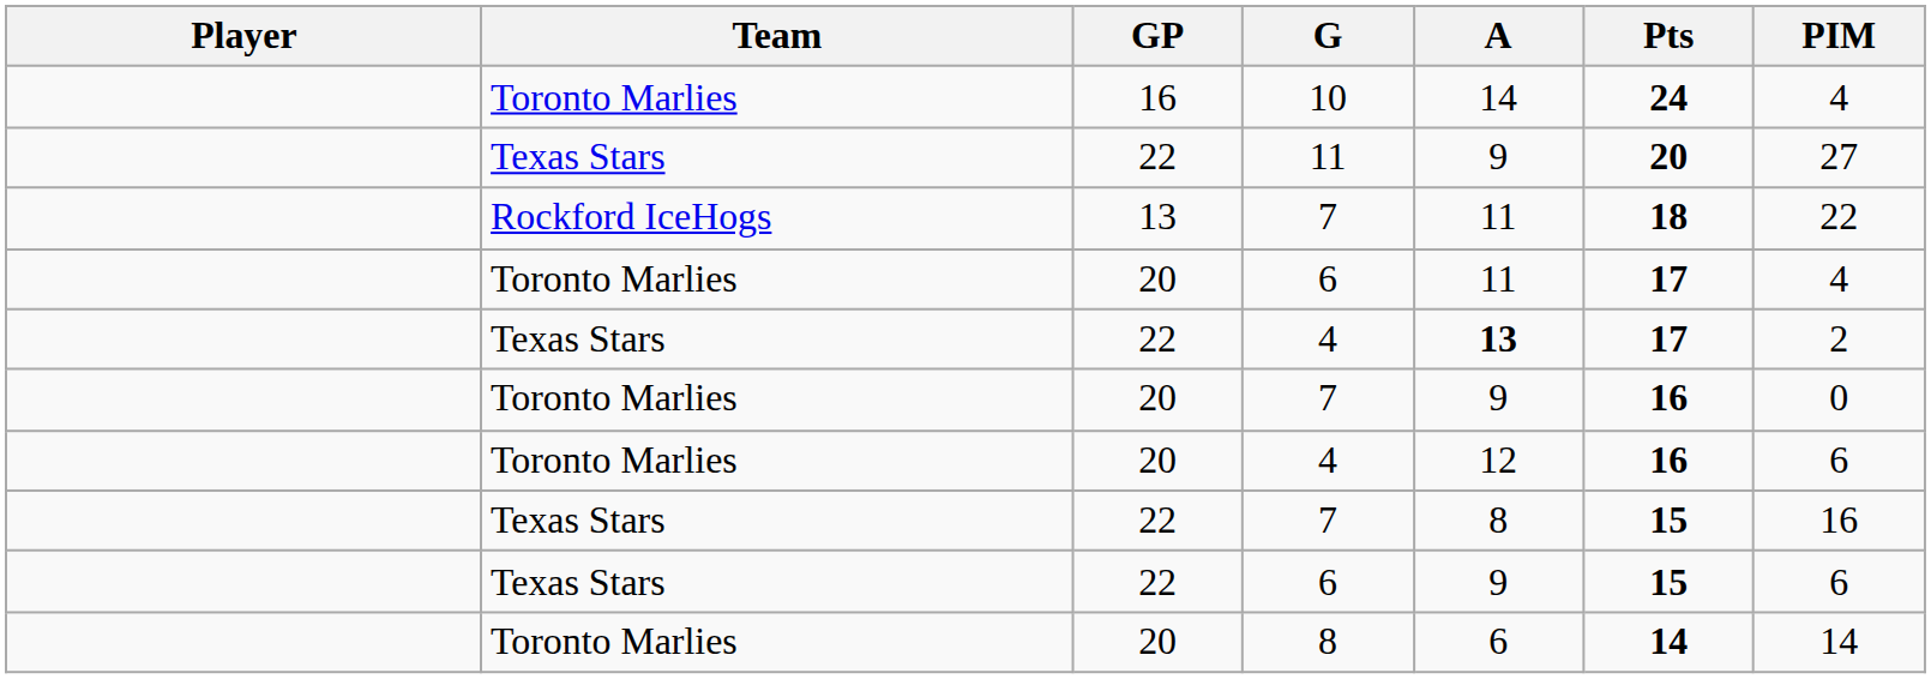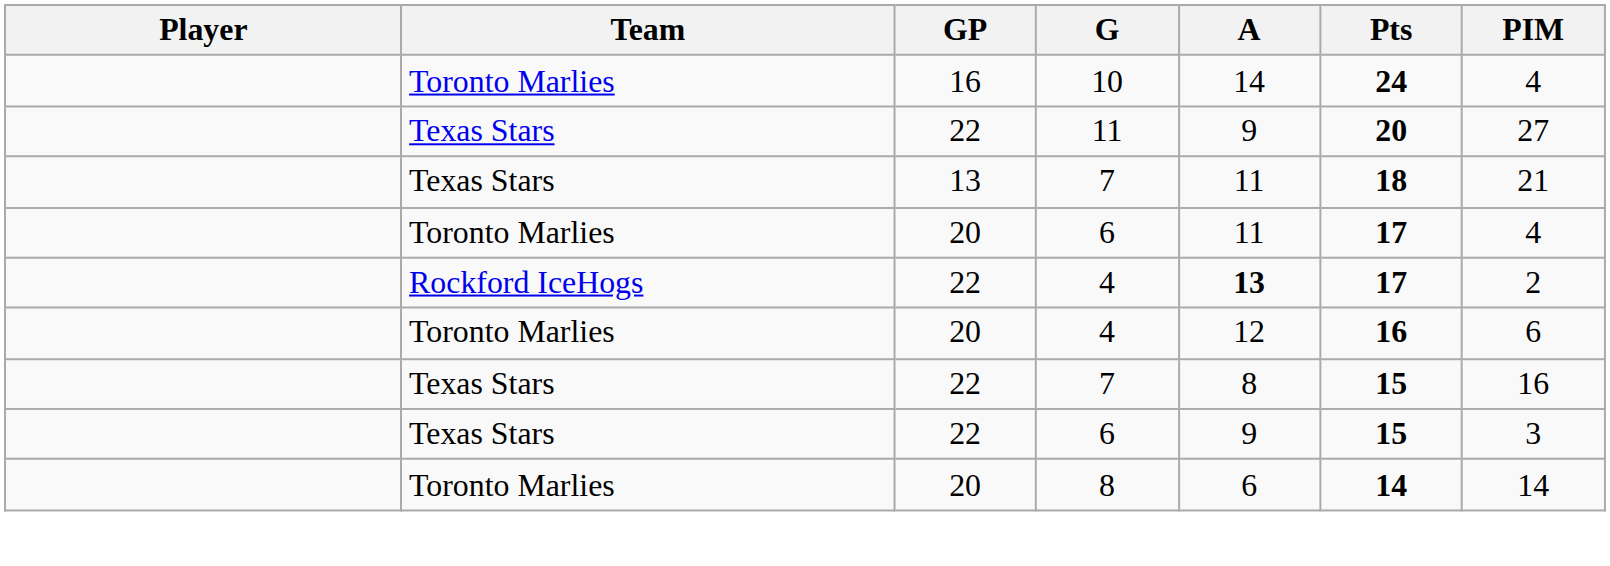13 / 7 | Team: Rockford IceHogs -> Texas Stars
13 / 7 | PIM: 22 -> 21
22 / 4 | Team: Texas Stars -> Rockford IceHogs
- row: Toronto Marlies | 20 | 7 | 9 | 16 | 0
22 / 6 | PIM: 6 -> 3
